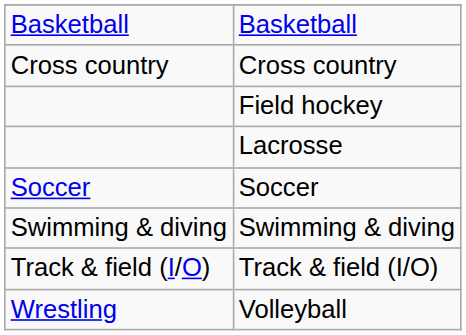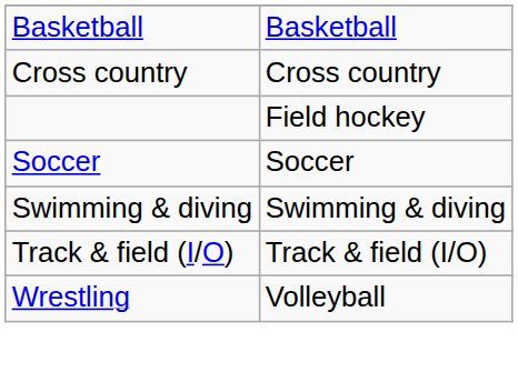- row: Lacrosse
